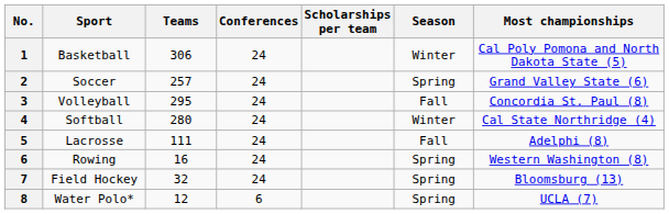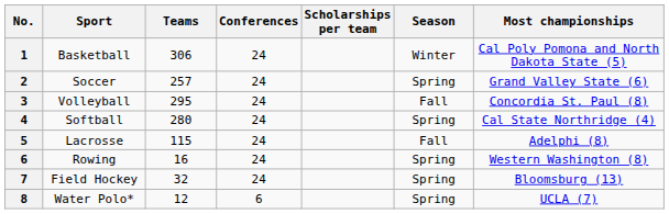Softball | Season: Winter -> Spring
Lacrosse | Teams: 111 -> 115
